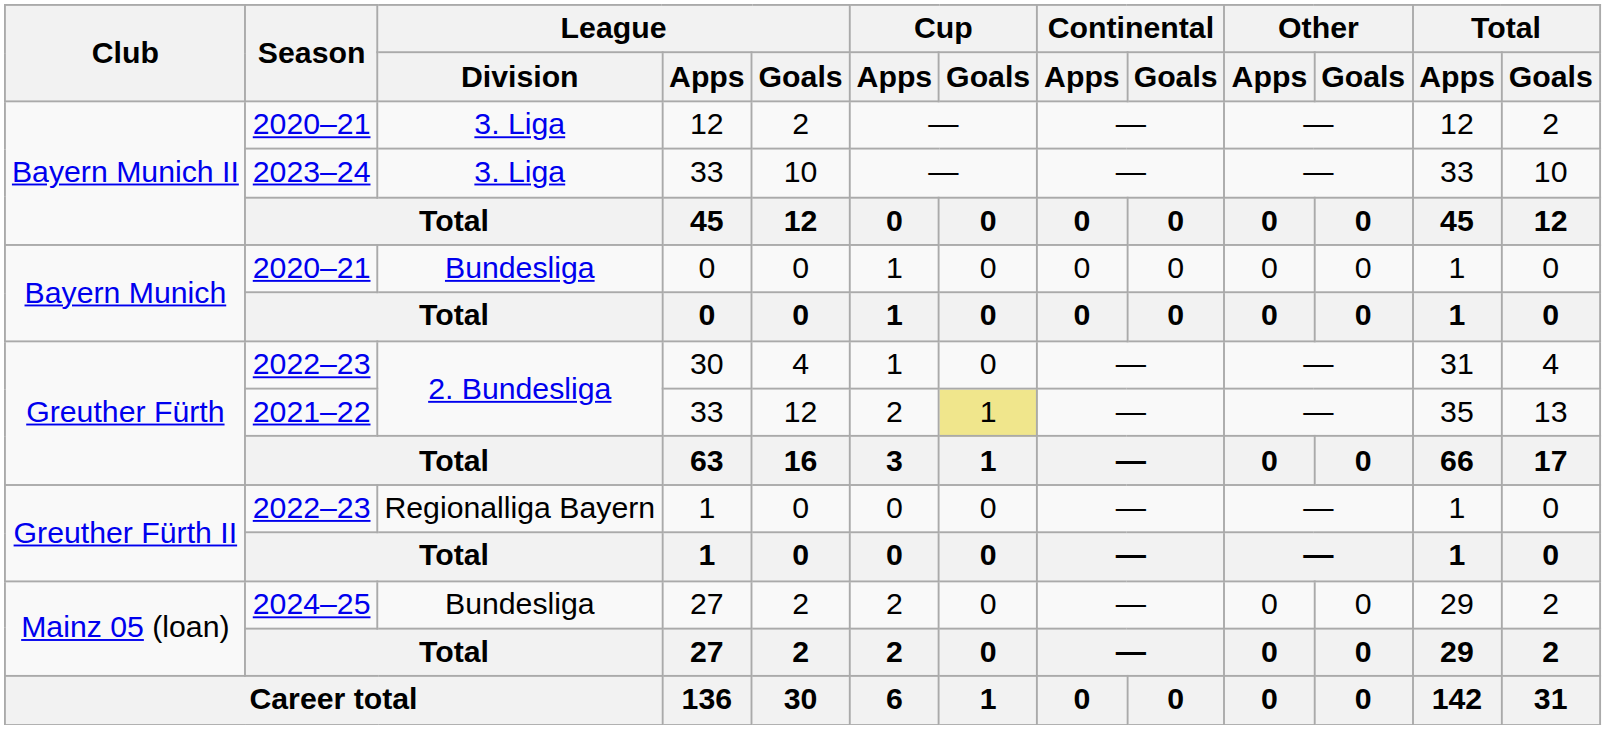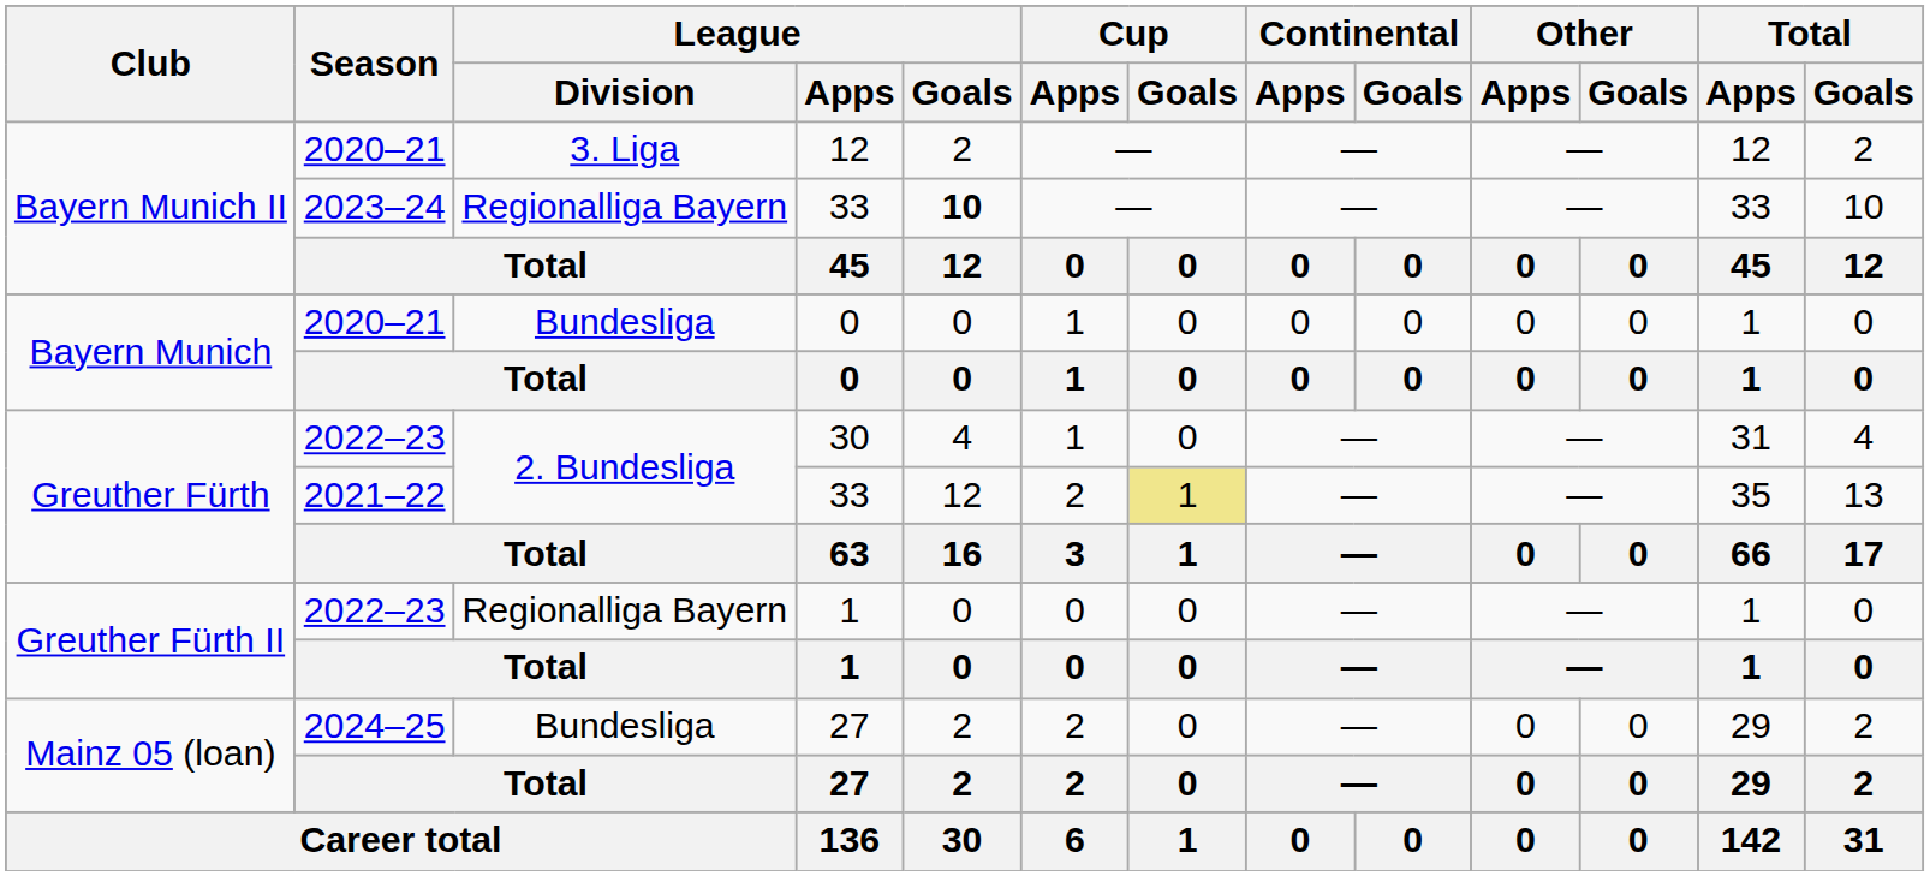Bayern Munich II / 33 | League / Division: 3. Liga -> Regionalliga Bayern
Bayern Munich II / 33 | League / Goals: normal -> bold
